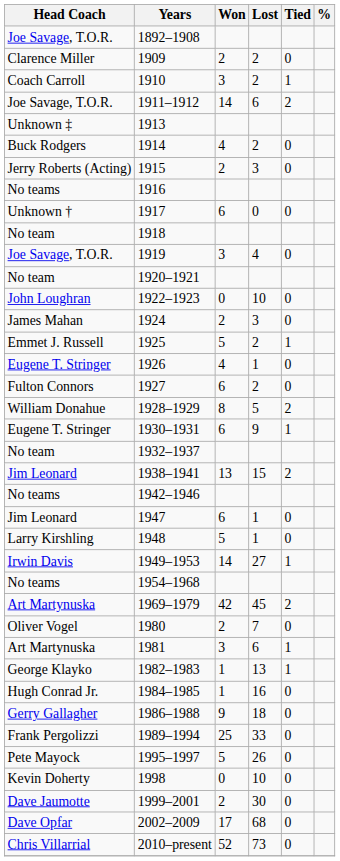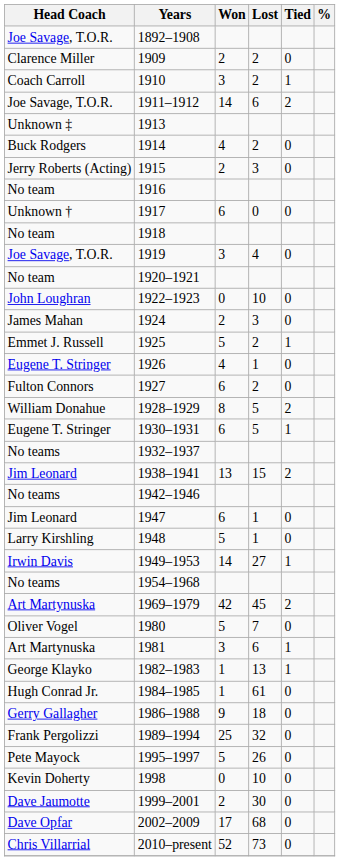1916 | Head Coach: No teams -> No team
1930–1931 | Lost: 9 -> 5
1932–1937 | Head Coach: No team -> No teams
1980 | Won: 2 -> 5
1984–1985 | Lost: 16 -> 61
1989–1994 | Lost: 33 -> 32
